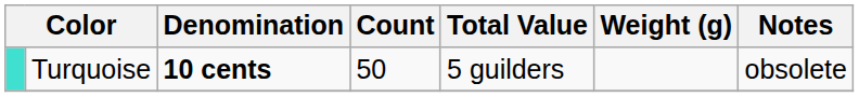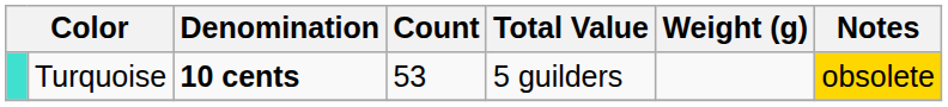Turquoise | Count: 50 -> 53
Turquoise | Notes: no background -> gold background
